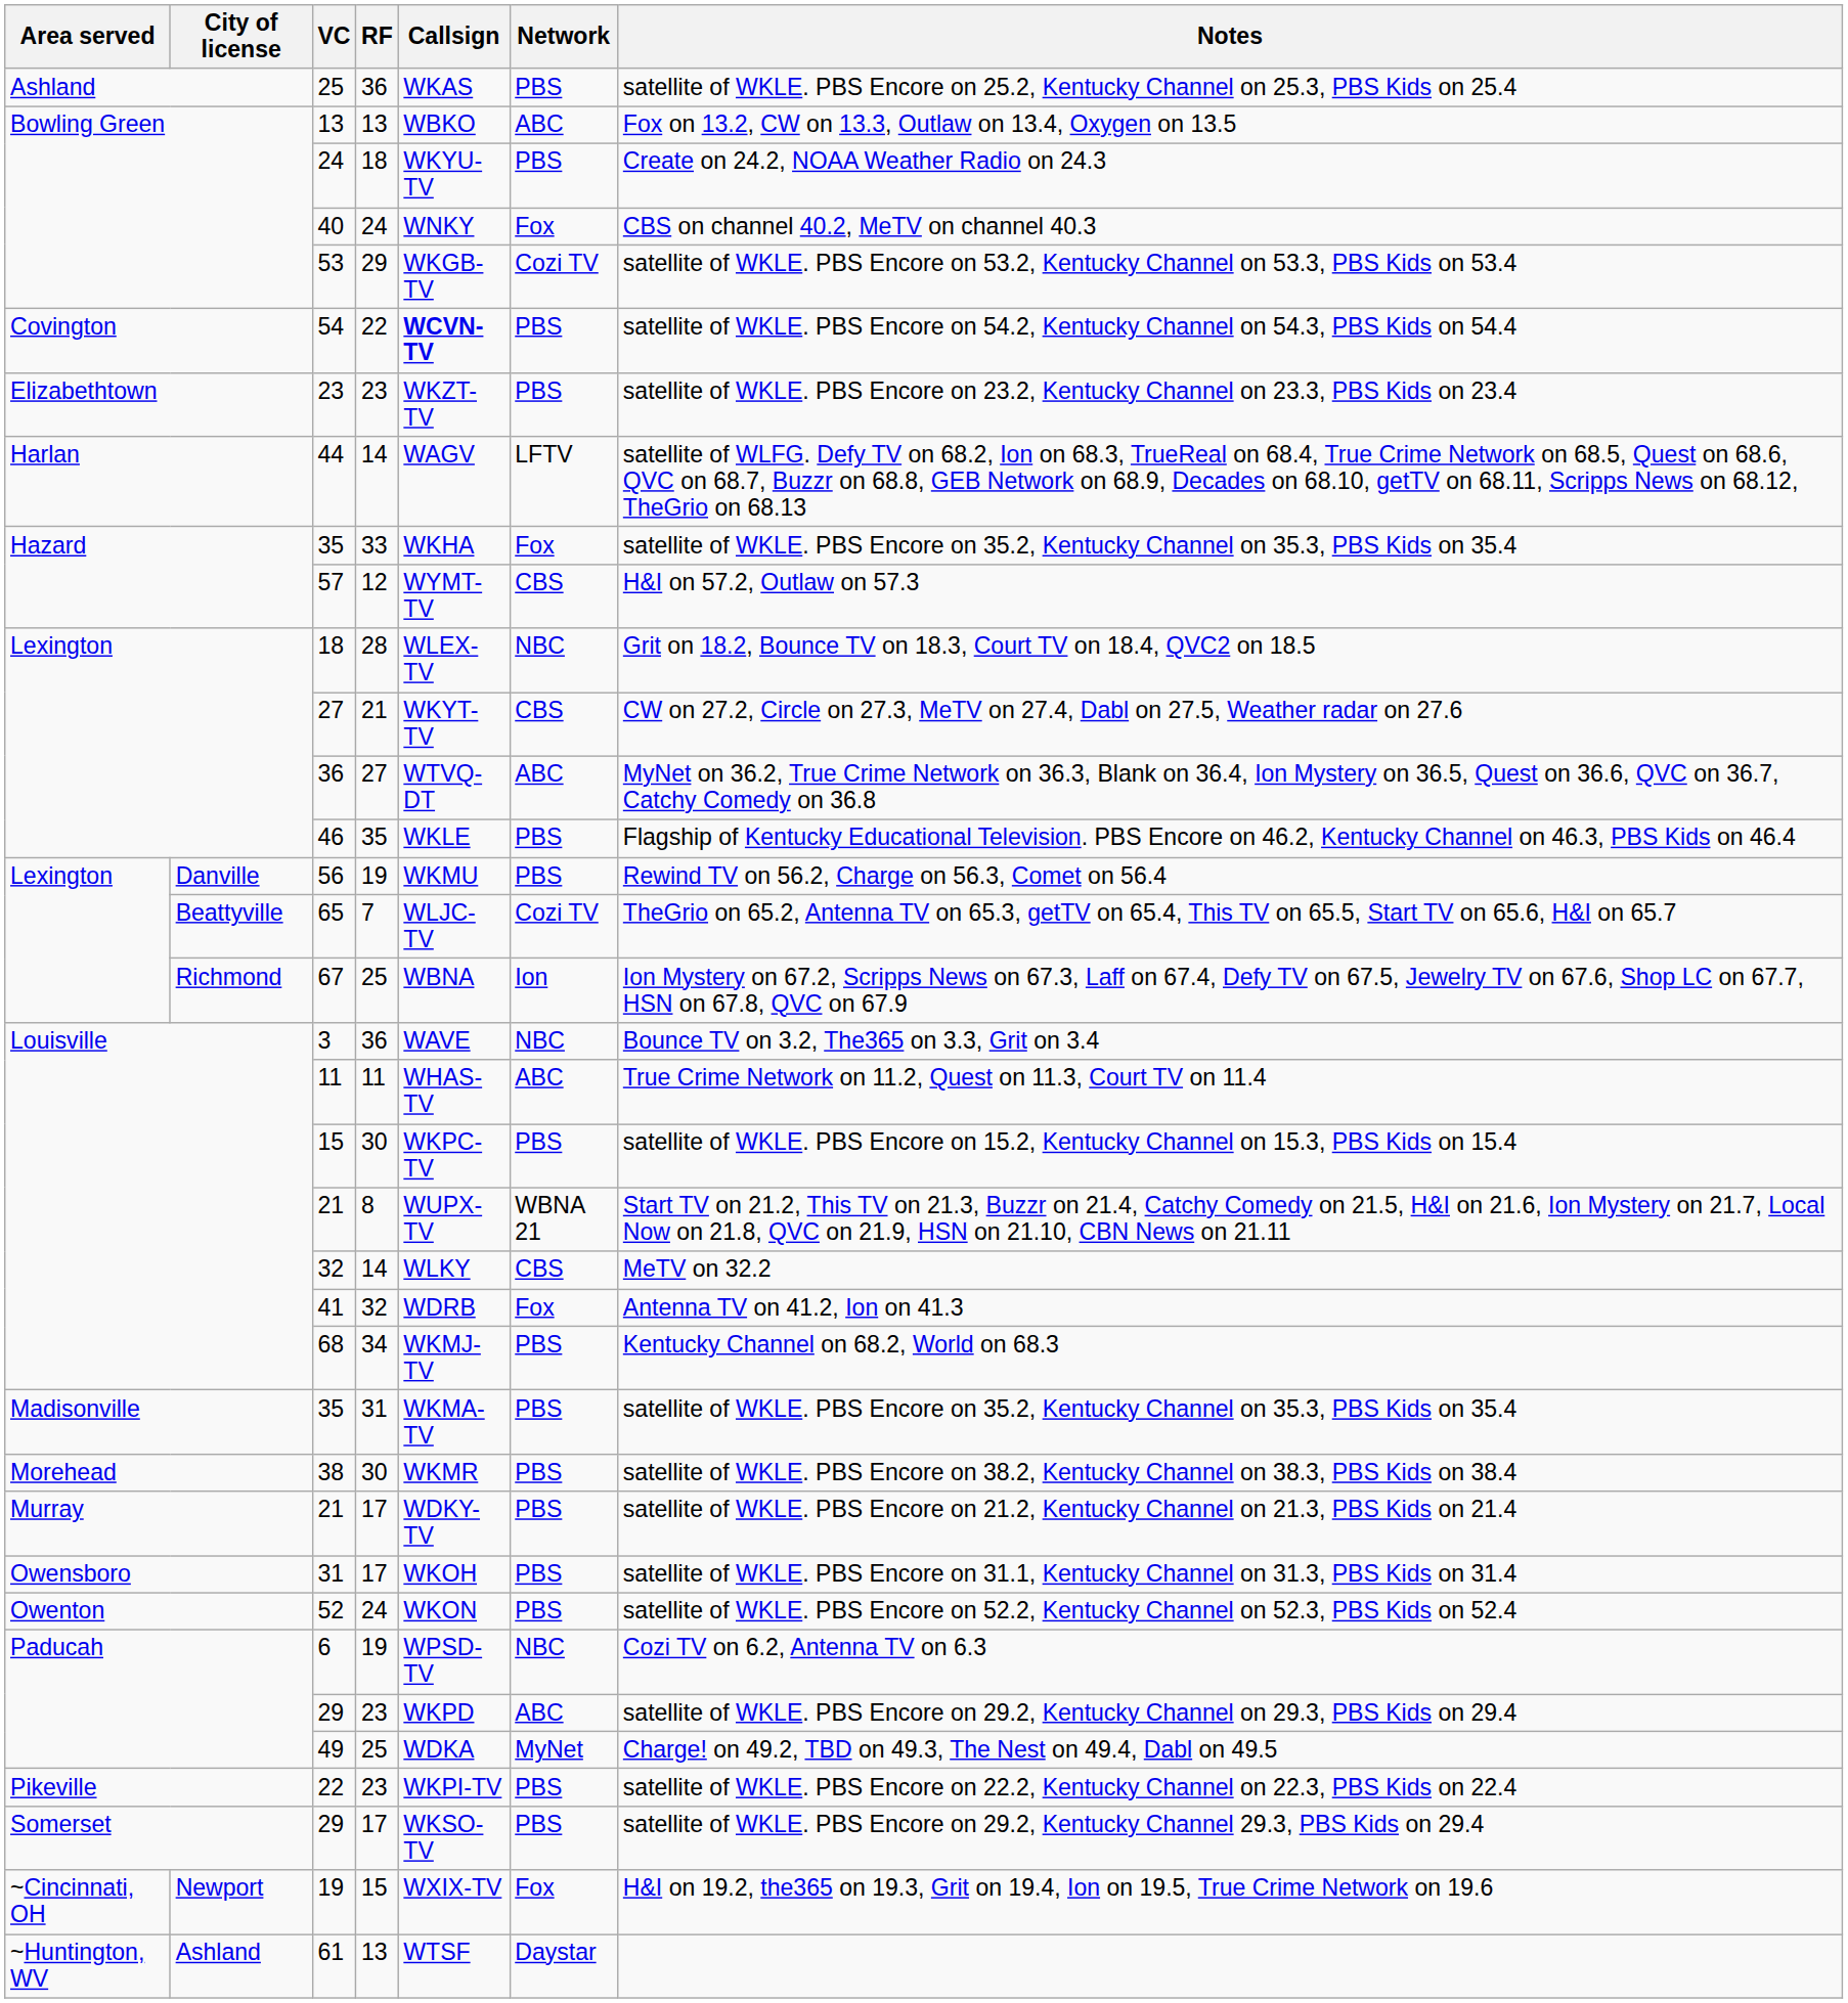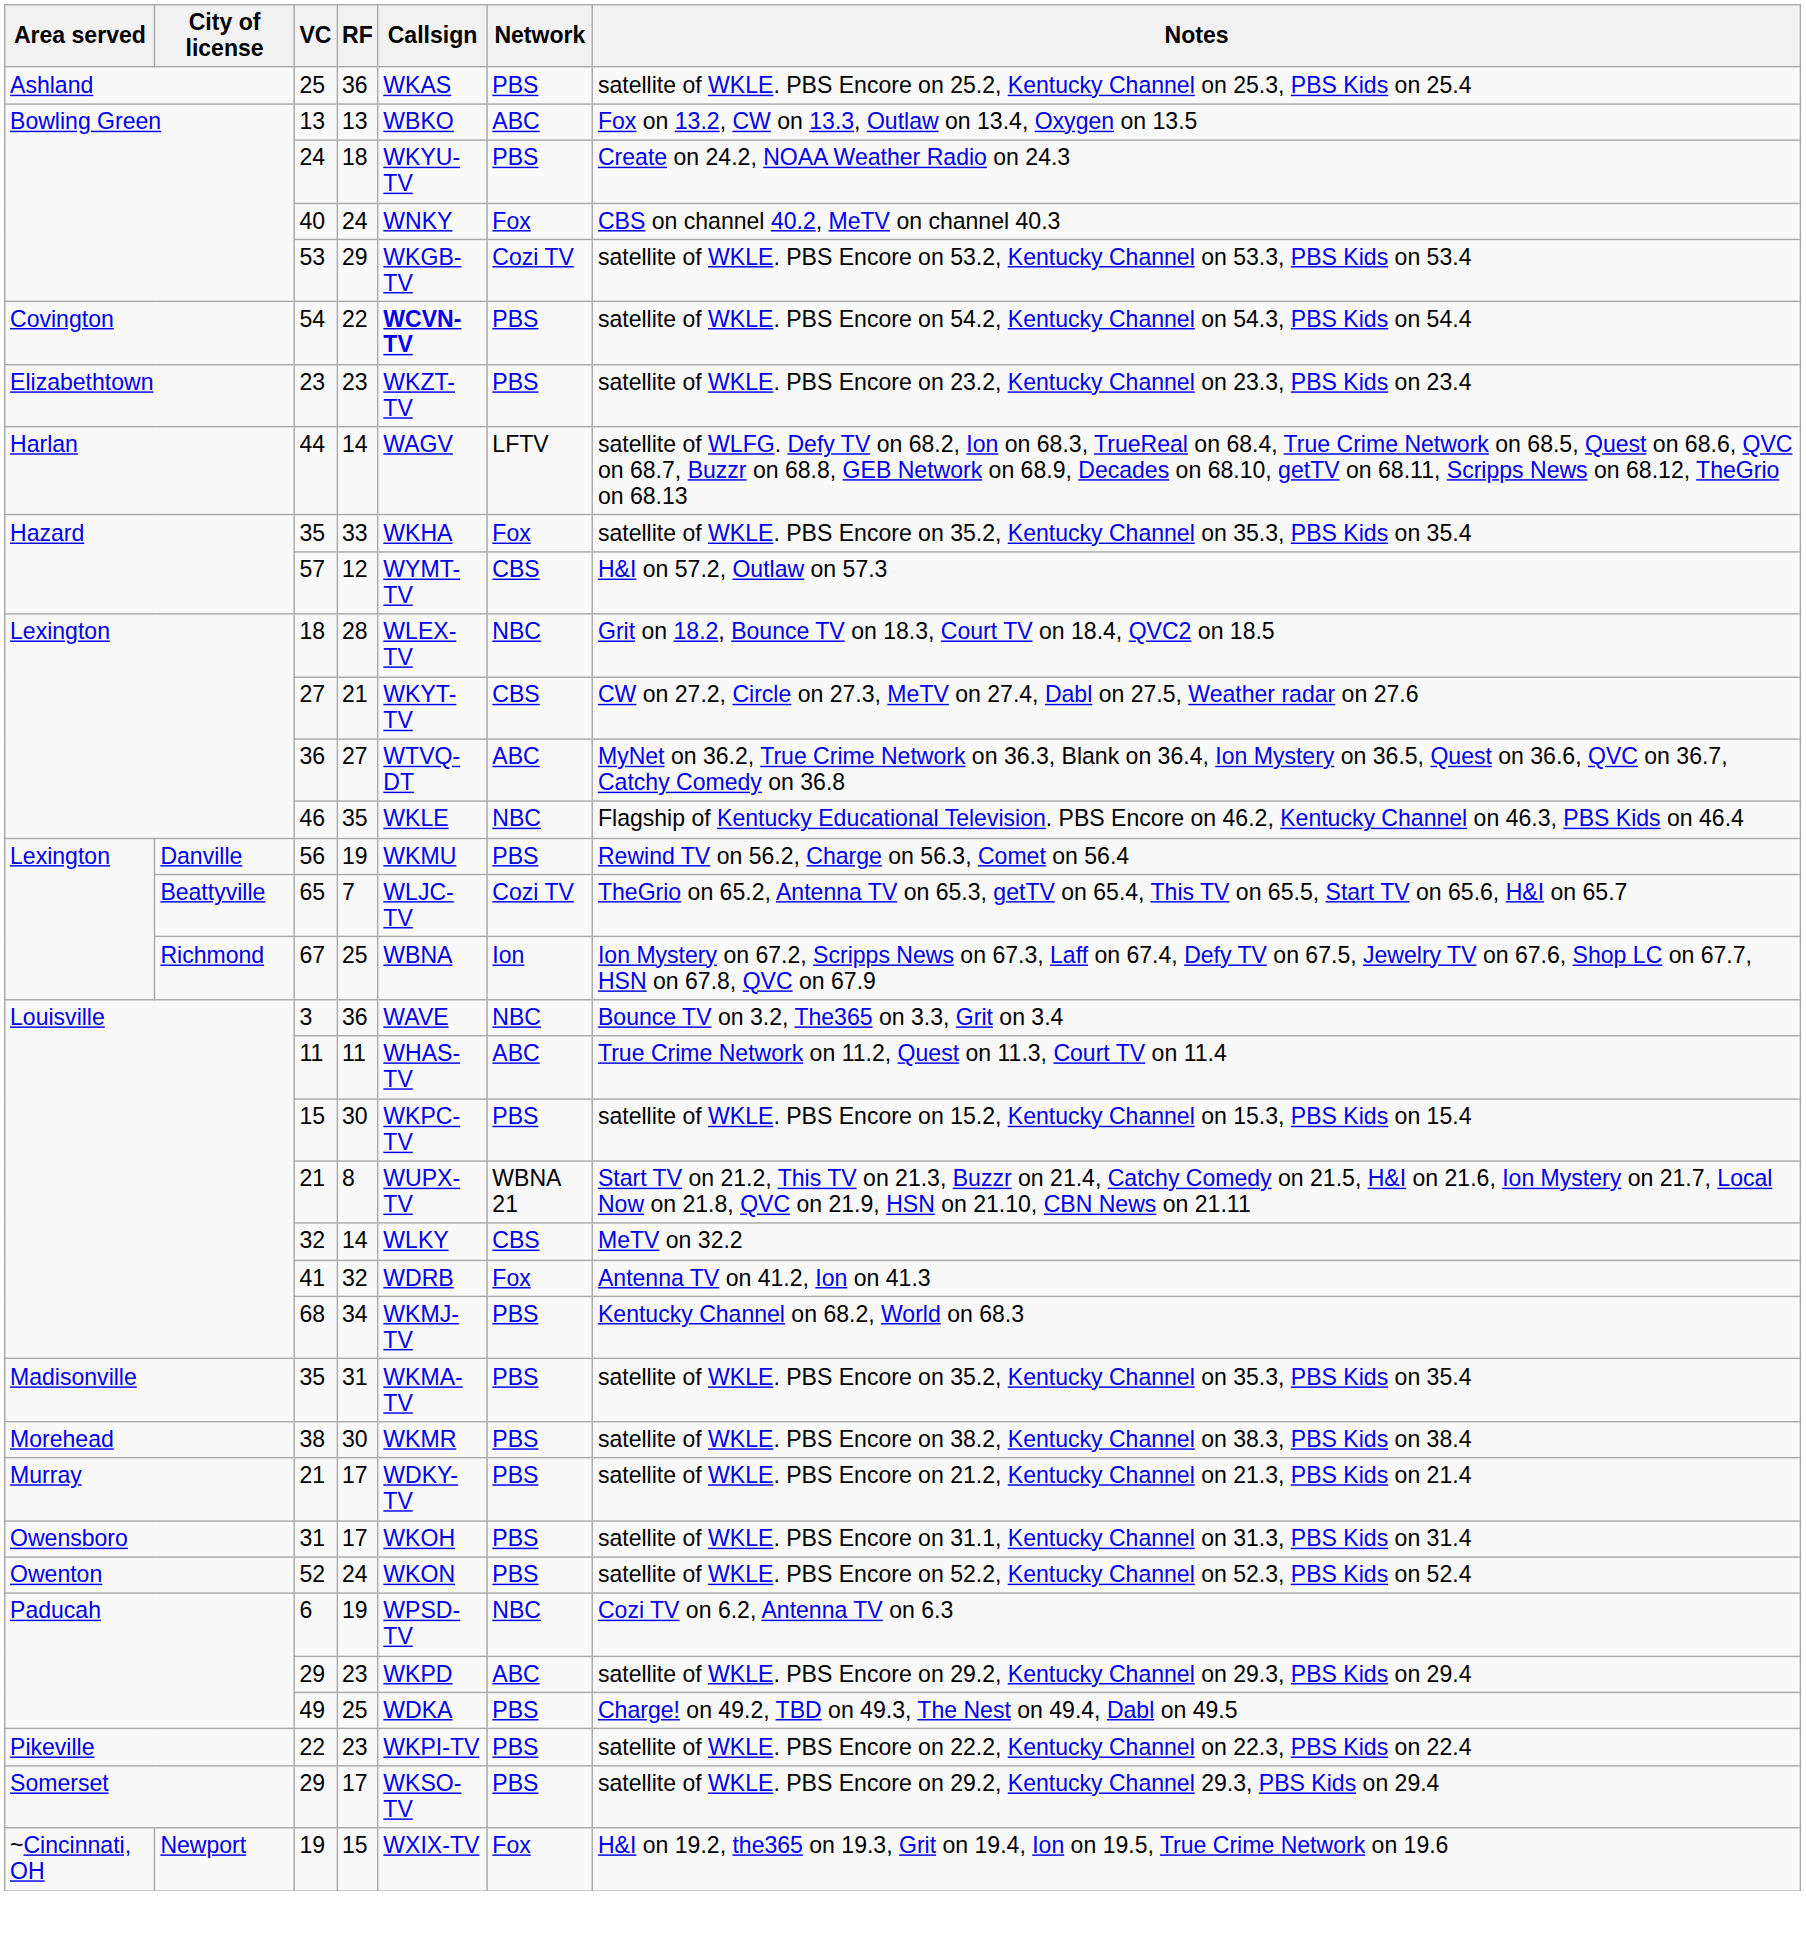46 | Network: PBS -> NBC
49 | Network: MyNet -> PBS
- row: ~Huntington, WV | Ashland | 61 | 13 | WTSF | Daystar
